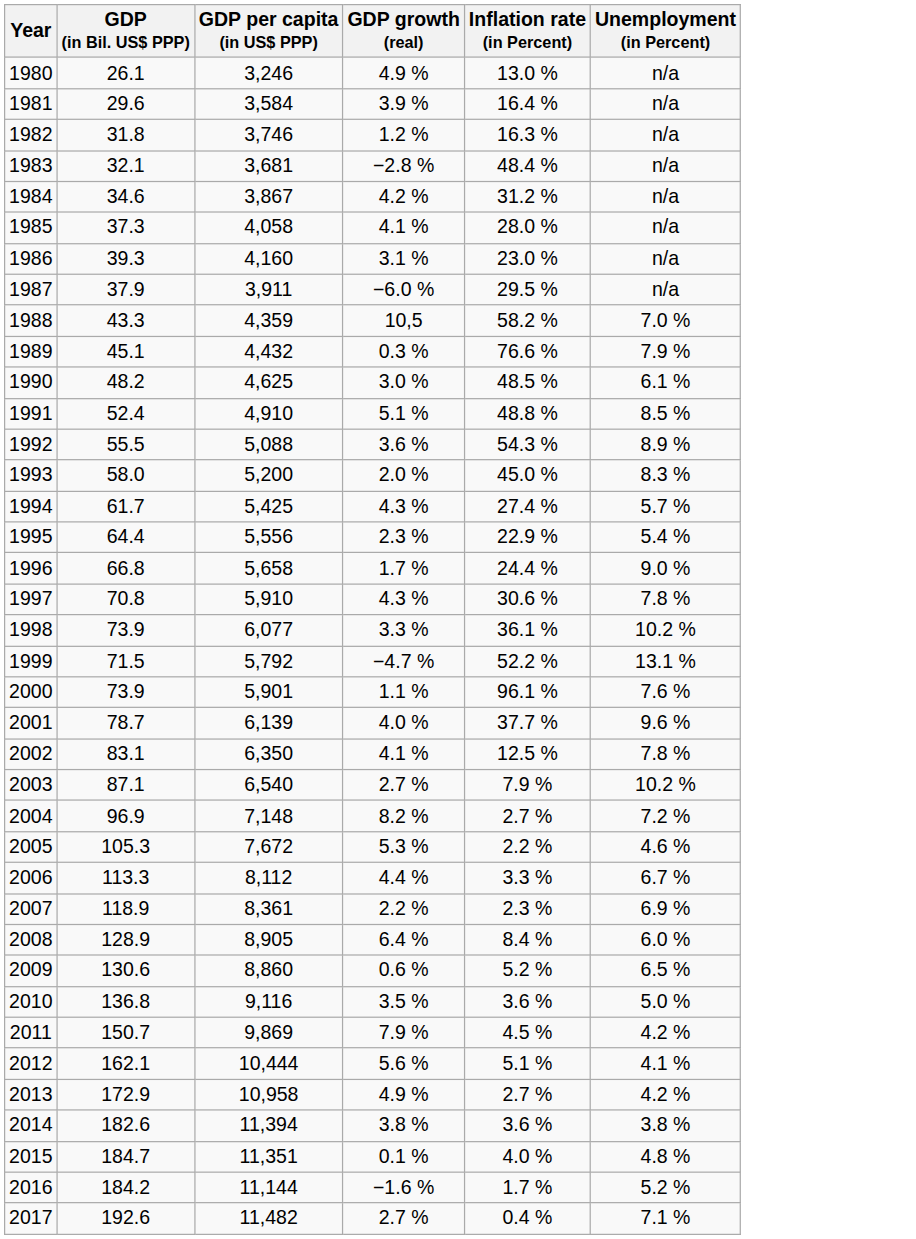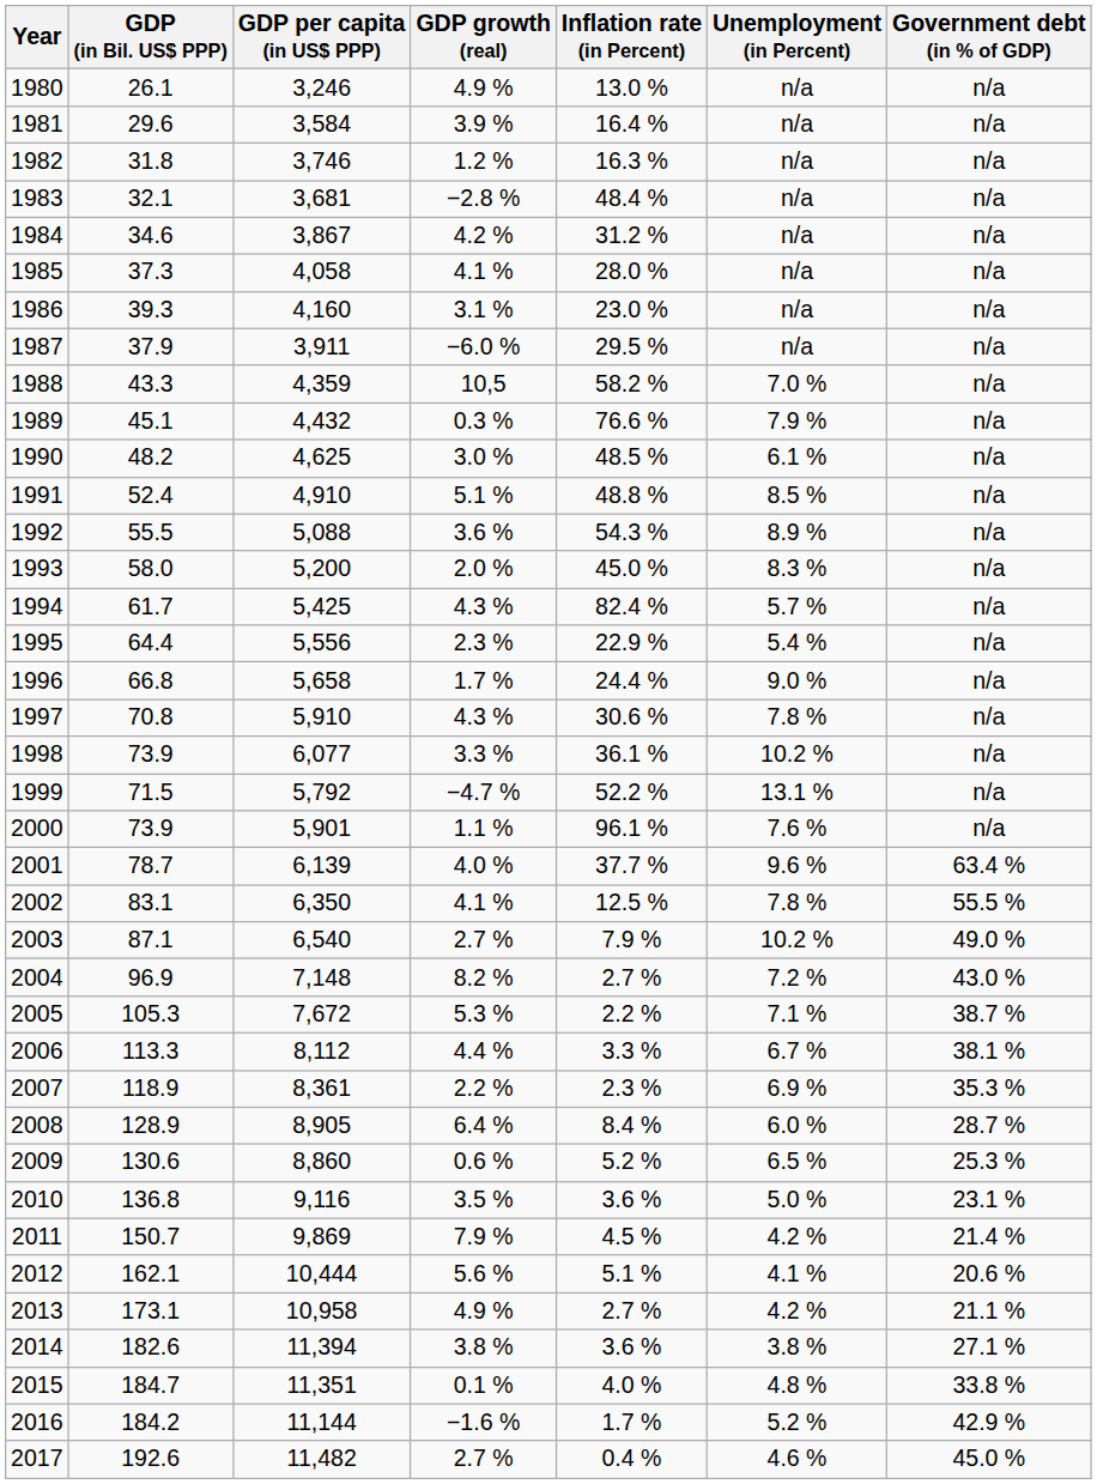+ column: Government debt (in % of GDP) | n/a | n/a | n/a | n/a | n/a | n/a | n/a | n/a | n/a | n/a | n/a | n/a | n/a | n/a | n/a | n/a | n/a | n/a | n/a | n/a | n/a | 63.4 % | 55.5 % | 49.0 % | 43.0 % | 38.7 % | 38.1 % | 35.3 % | 28.7 % | 25.3 % | 23.1 % | 21.4 % | 20.6 % | 21.1 % | 27.1 % | 33.8 % | 42.9 % | 45.0 %
1994 | Inflation rate (in Percent): 27.4 % -> 82.4 %
2005 | Unemployment (in Percent): 4.6 % -> 7.1 %
2013 | GDP (in Bil. US$ PPP): 172.9 -> 173.1
2017 | Unemployment (in Percent): 7.1 % -> 4.6 %
